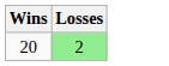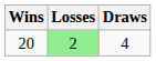+ column: Draws | 4
